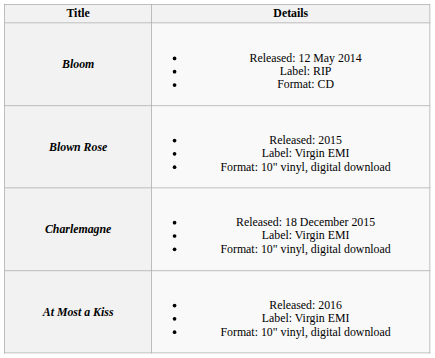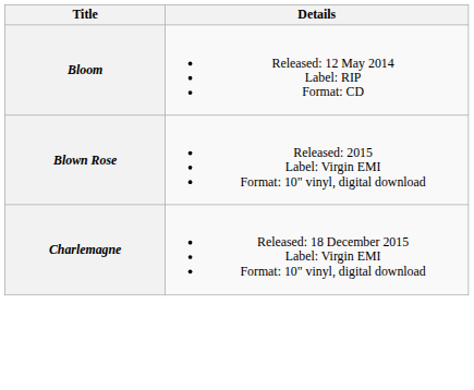- row: At Most a Kiss | Released: 2016 Label: Virgin EMI Format: 10" vinyl, digital download
